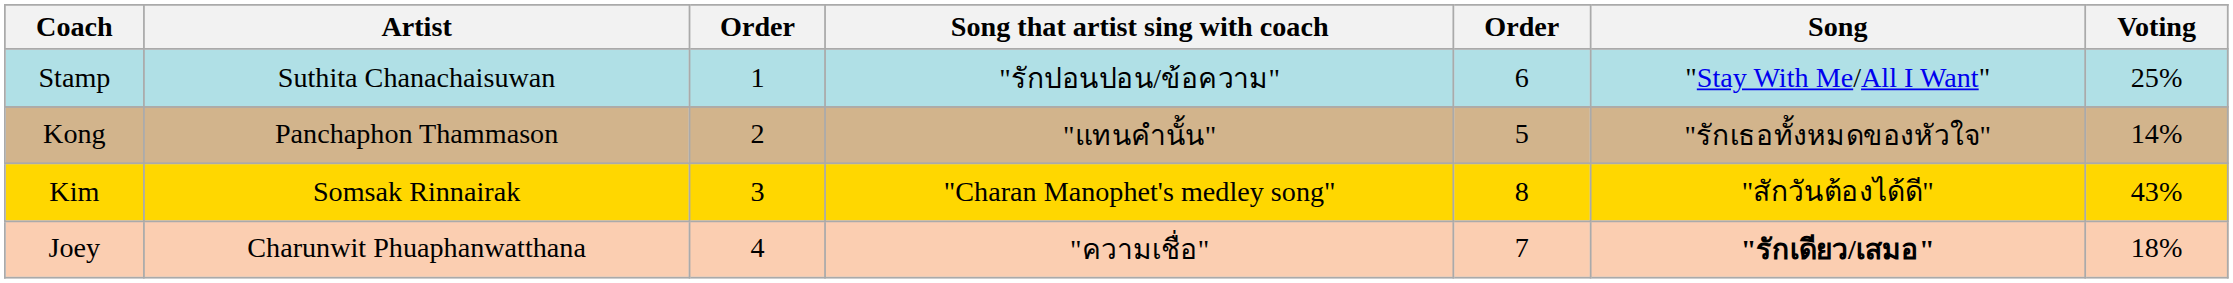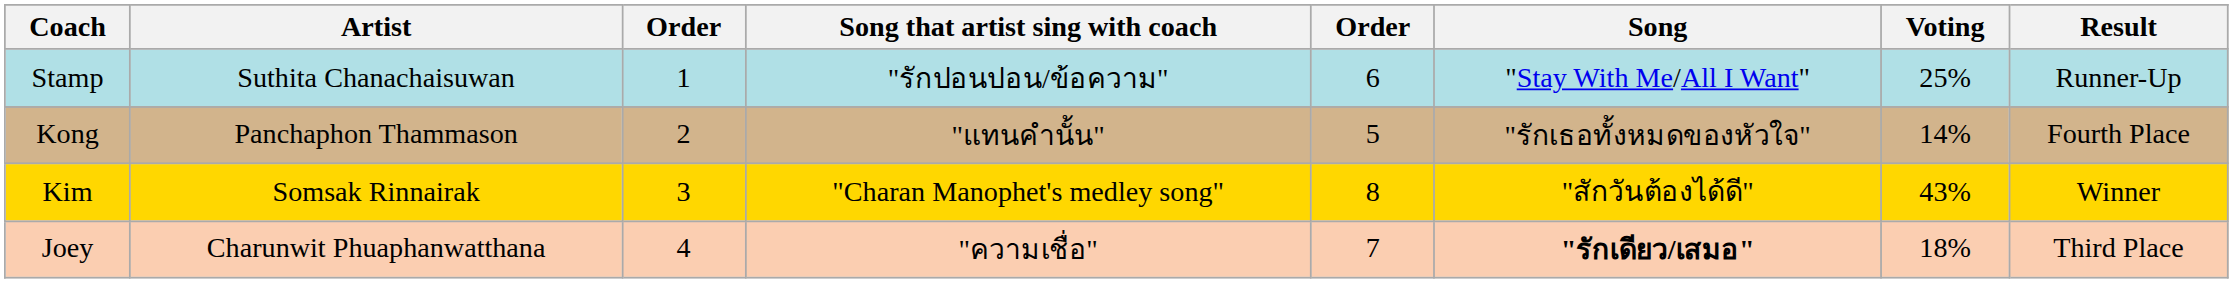+ column: Result | Runner-Up | Fourth Place | Winner | Third Place
